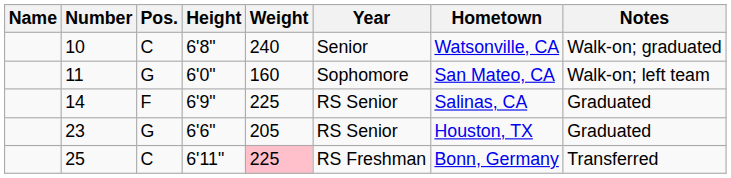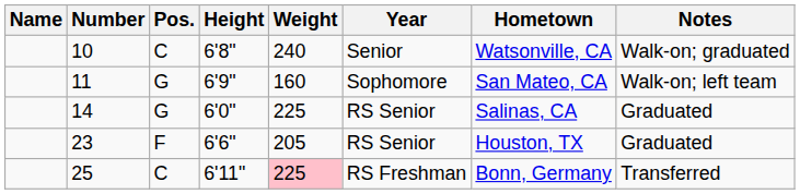11 | Height: 6'0" -> 6'9"
14 | Pos.: F -> G
14 | Height: 6'9" -> 6'0"
23 | Pos.: G -> F
